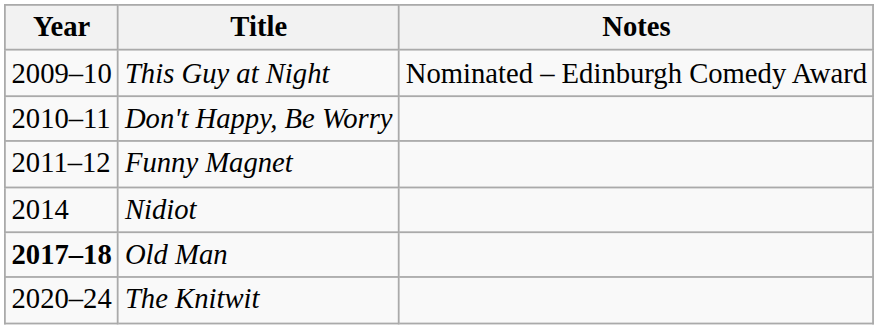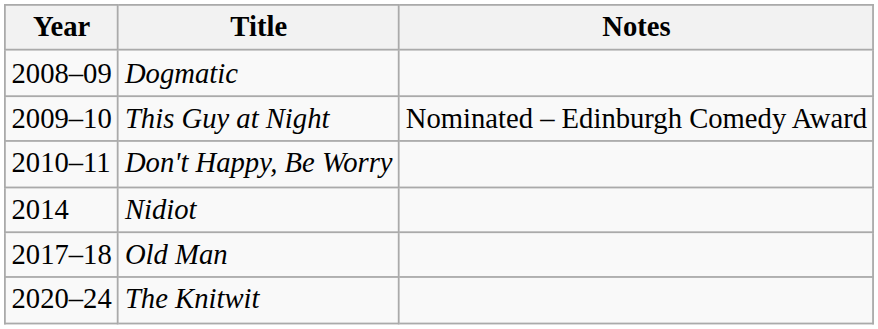+ row: 2008–09 | Dogmatic
- row: 2011–12 | Funny Magnet
Old Man | Year: bold -> normal
